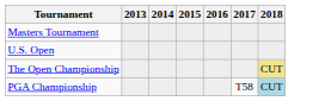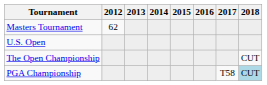+ column: 2012 | 62
The Open Championship | 2018: khaki background -> no background
